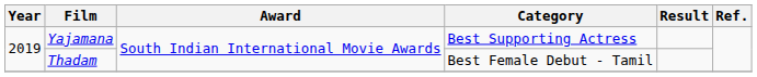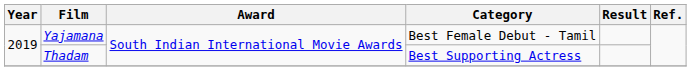Yajamana | Category: Best Supporting Actress -> Best Female Debut - Tamil
Thadam | Category: Best Female Debut - Tamil -> Best Supporting Actress
